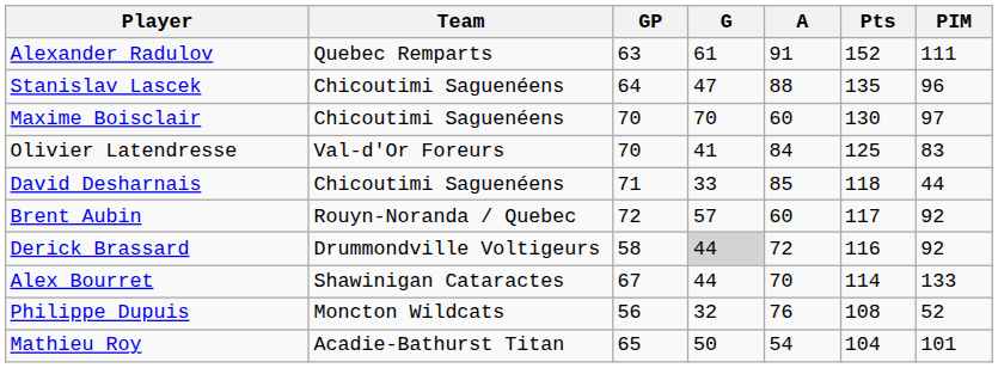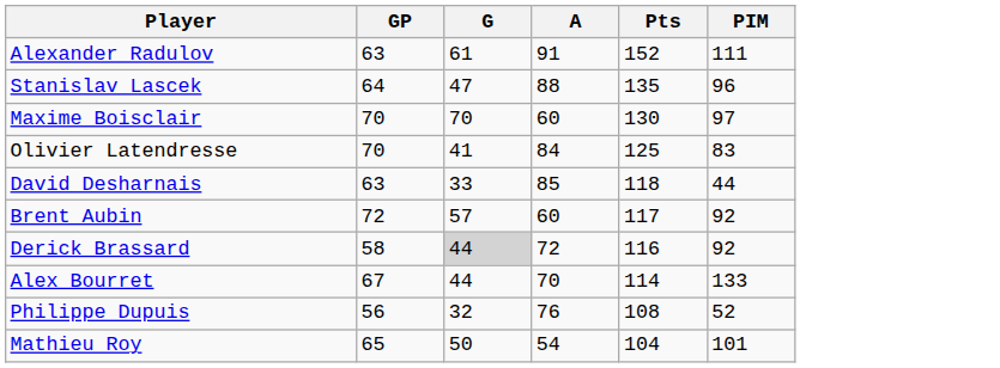- column: Team | Quebec Remparts | Chicoutimi Saguenéens | Chicoutimi Saguenéens | Val-d'Or Foreurs | Chicoutimi Saguenéens | Rouyn-Noranda / Quebec | Drummondville Voltigeurs | Shawinigan Cataractes | Moncton Wildcats | Acadie-Bathurst Titan
David Desharnais | GP: 71 -> 63
